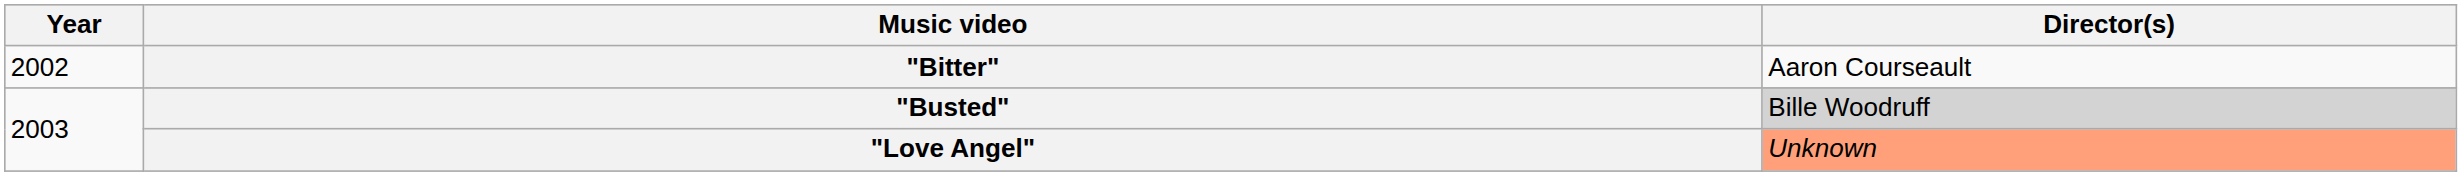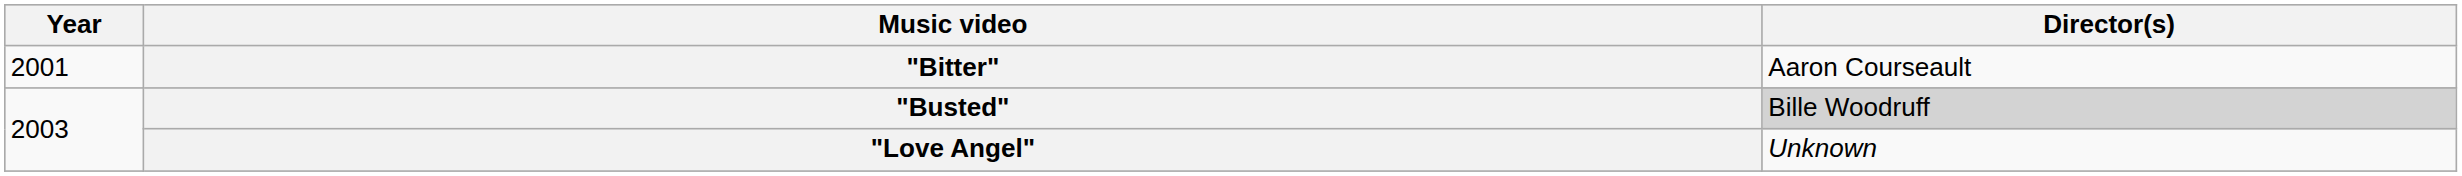"Bitter" | Year: 2002 -> 2001
"Love Angel" | Director(s): lightsalmon background -> no background
